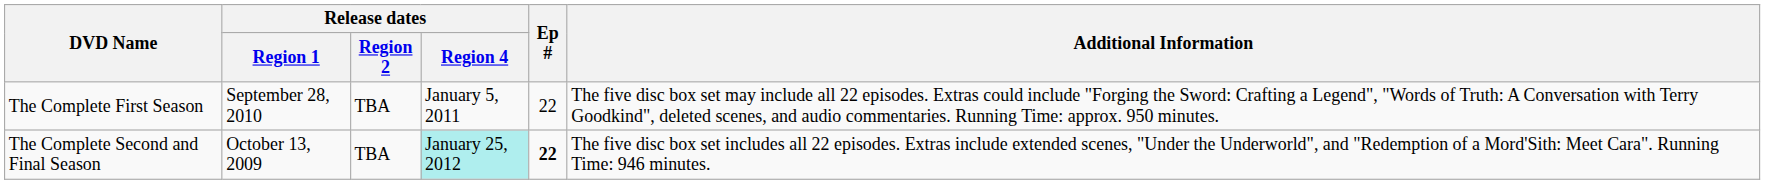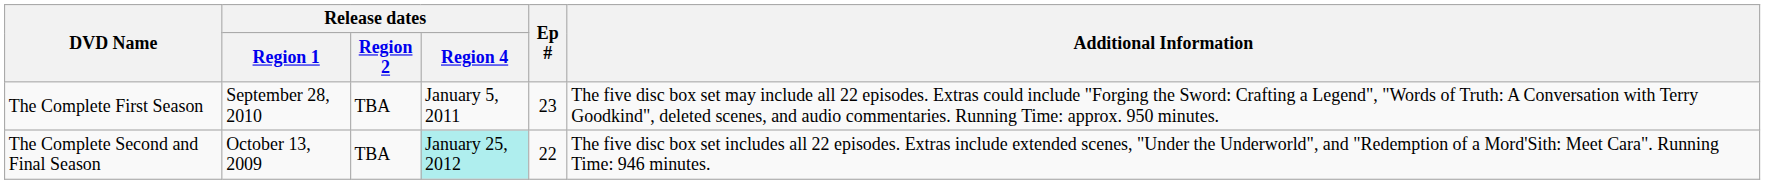The Complete First Season | Ep #: 22 -> 23
The Complete Second and Final Season | Ep #: bold -> normal
